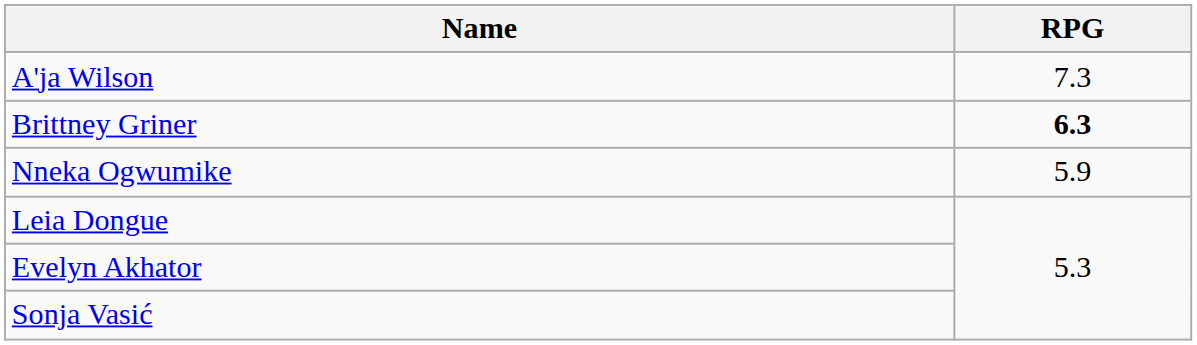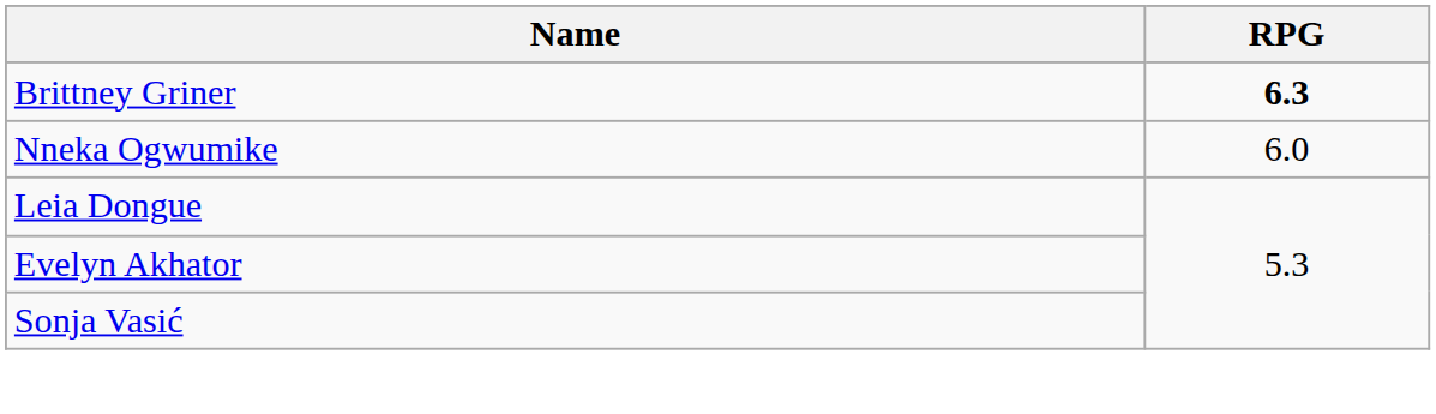- row: A'ja Wilson | 7.3
Nneka Ogwumike | RPG: 5.9 -> 6.0
